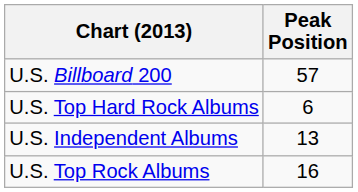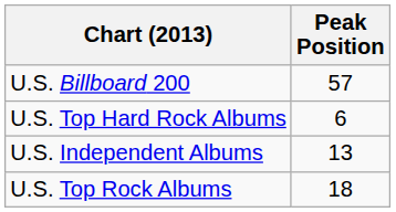U.S. Top Rock Albums | Peak Position: 16 -> 18
